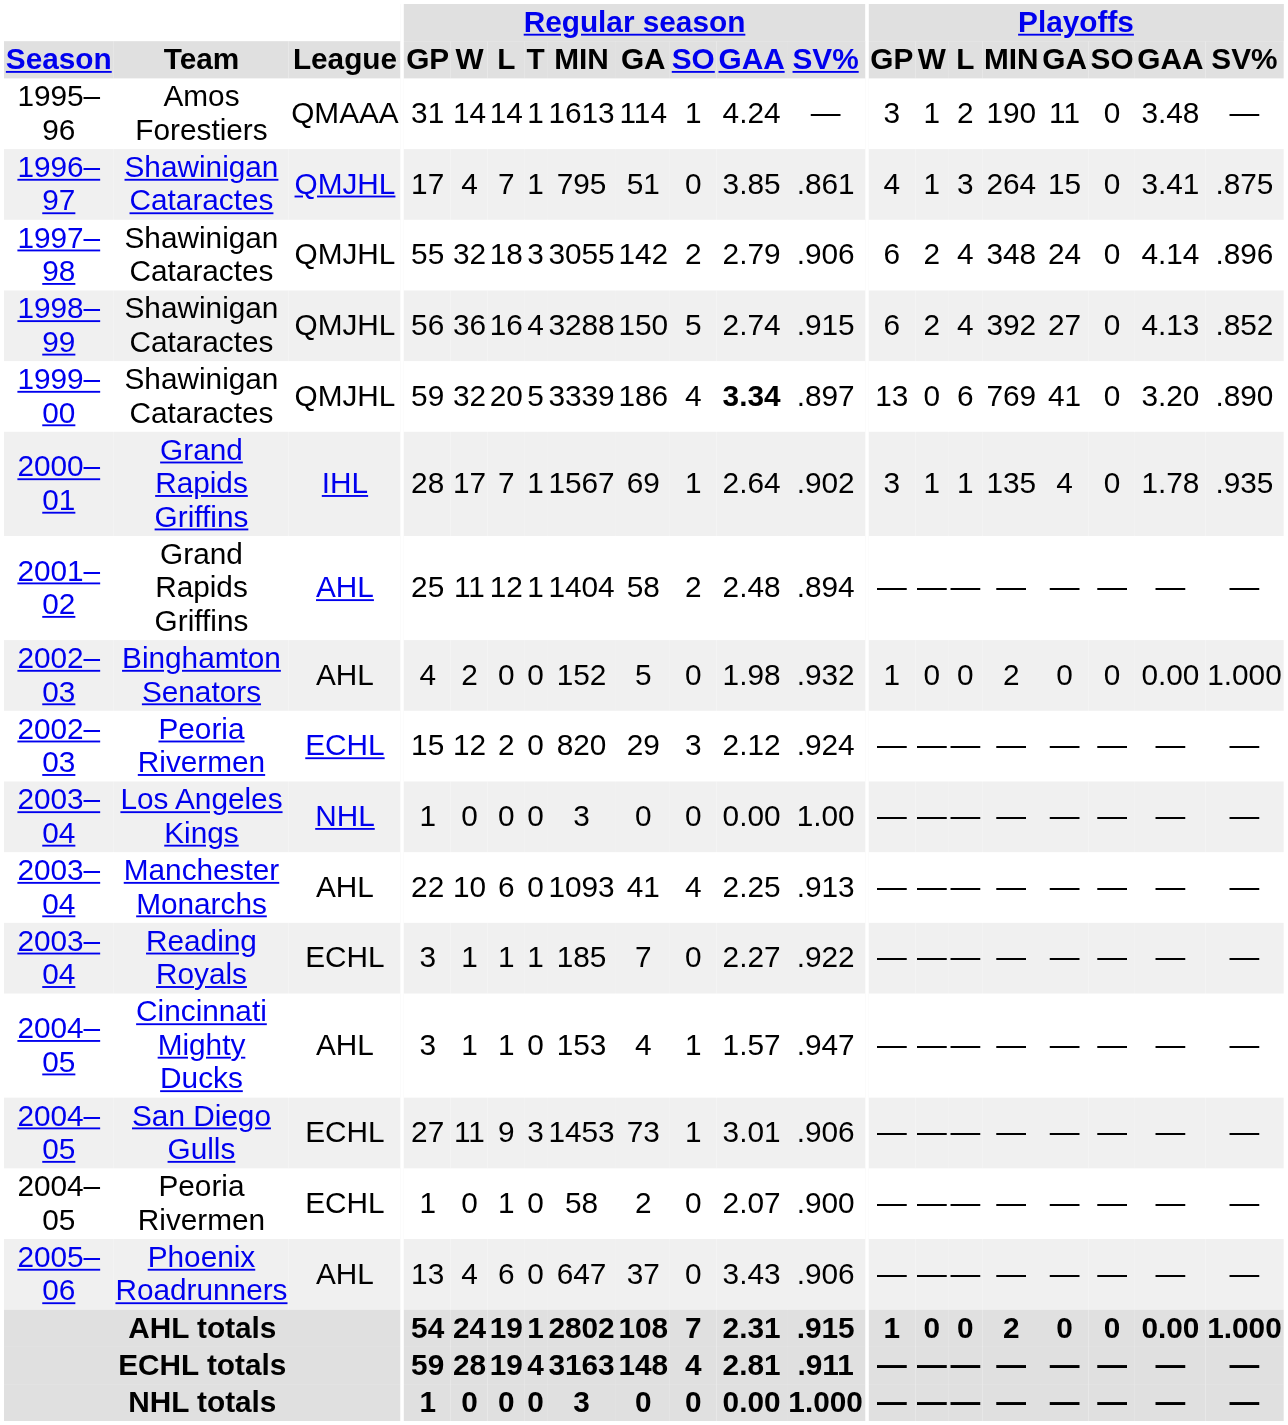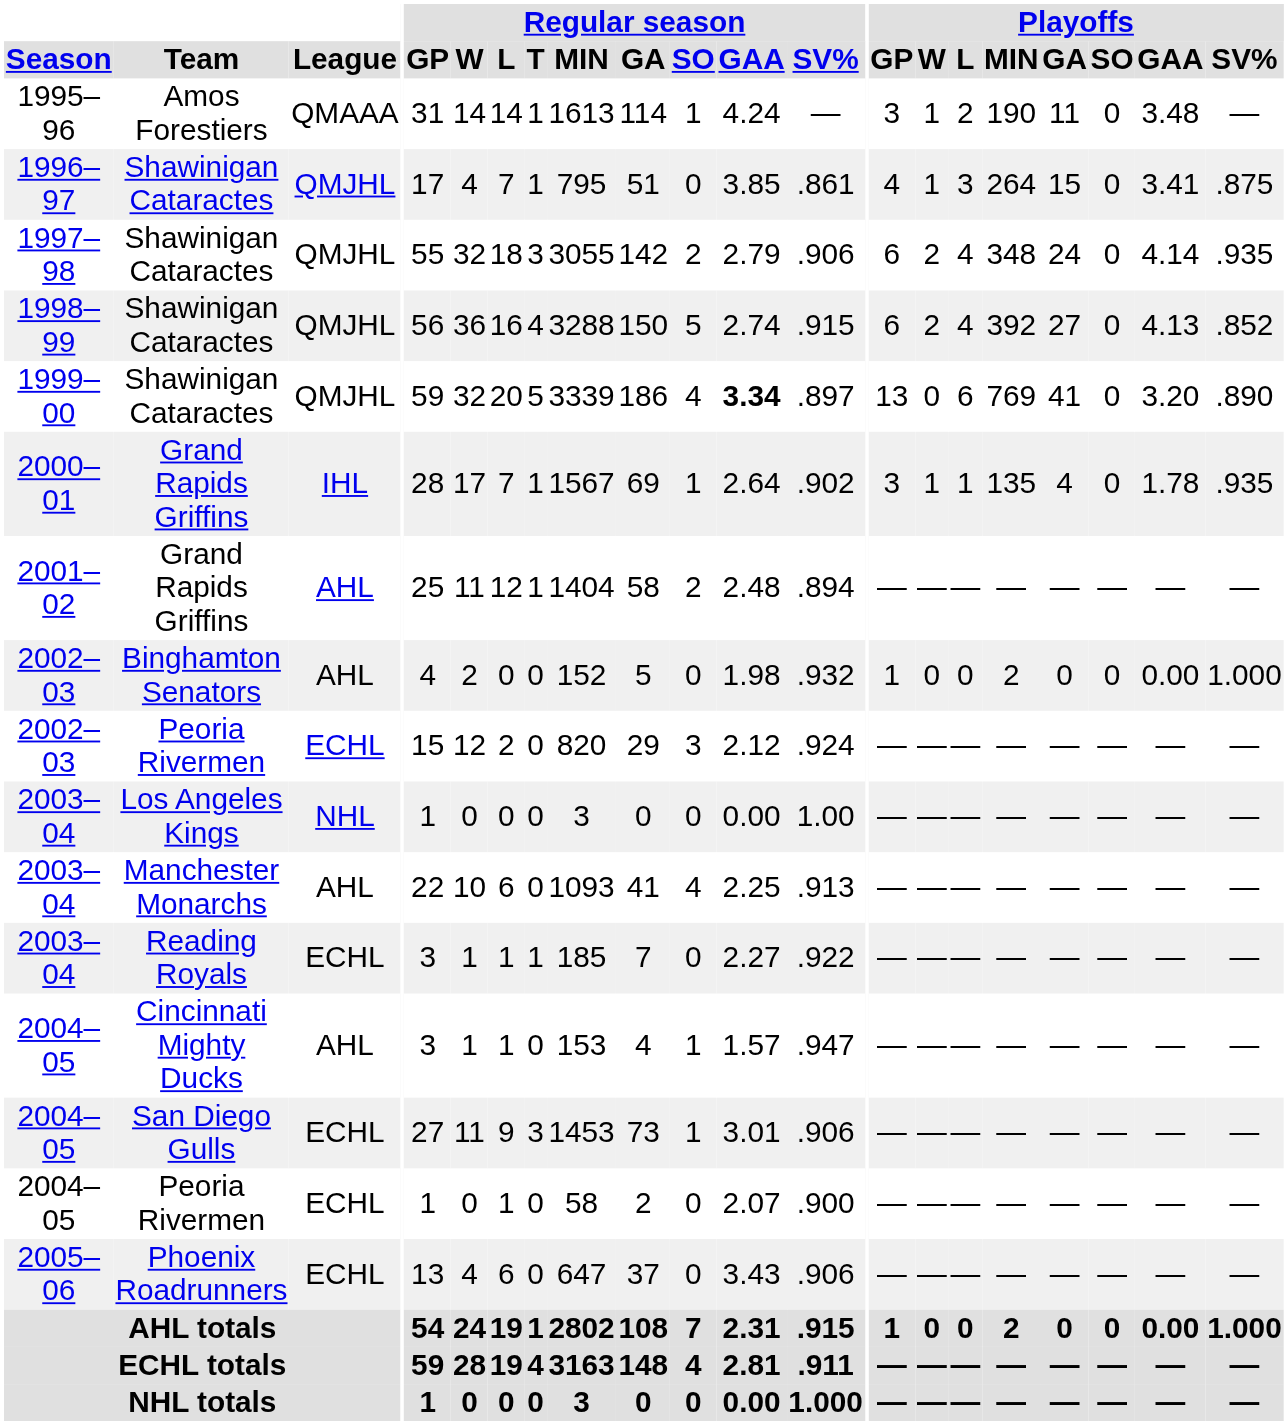1997–98 | Playoffs / SV%: .896 -> .935
2005–06 | League: AHL -> ECHL
